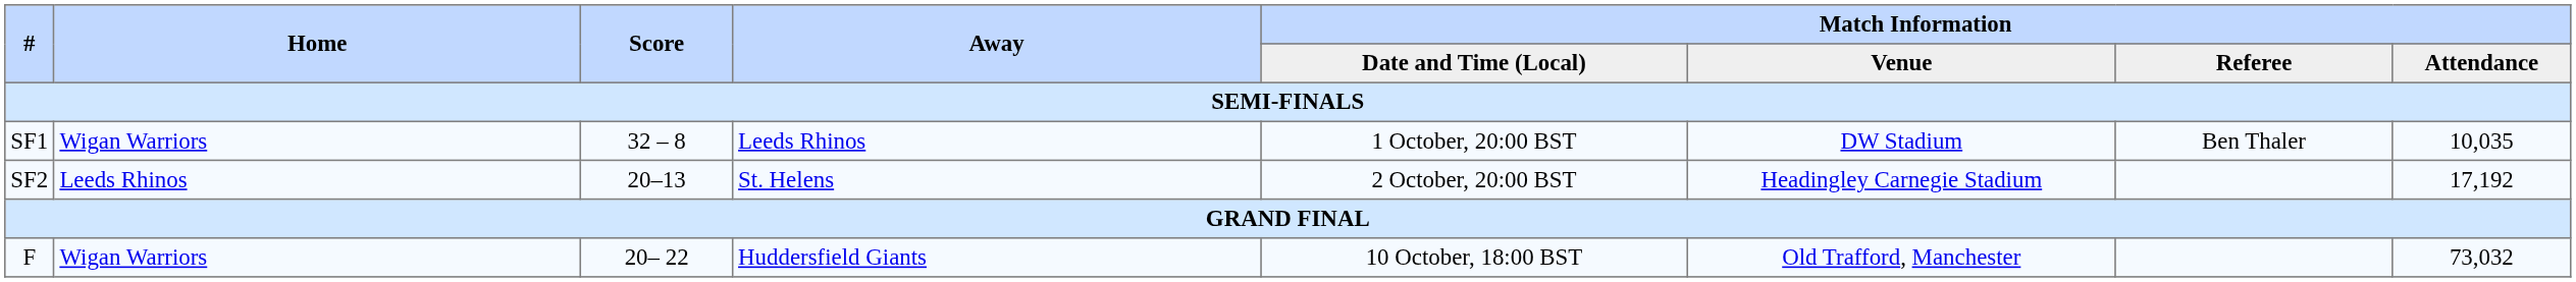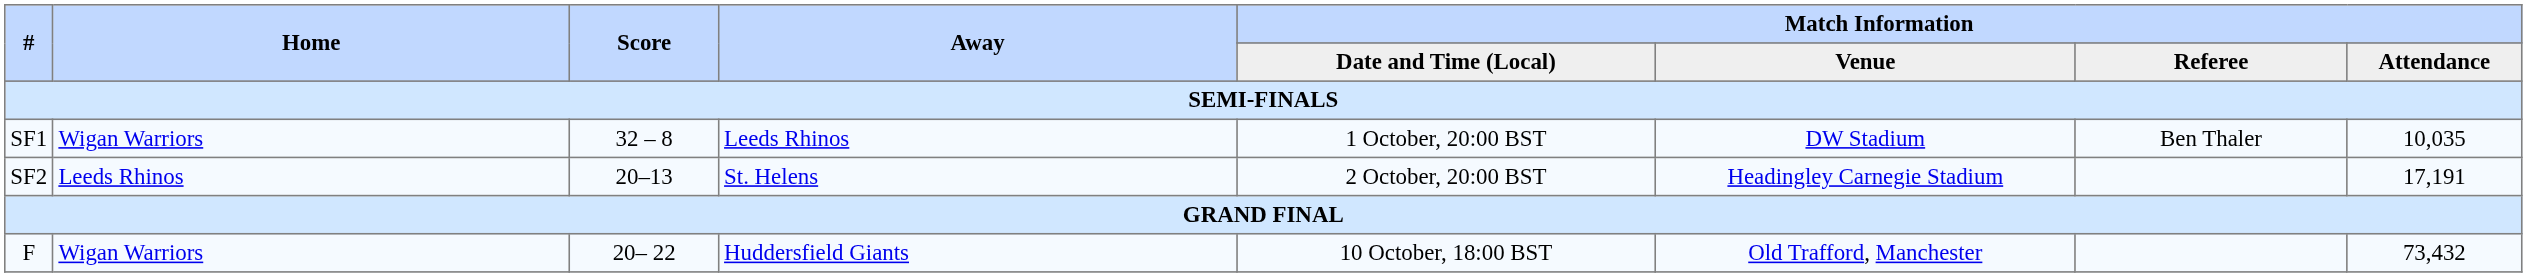SF2 | Match Information / Attendance: 17,192 -> 17,191
F | Match Information / Attendance: 73,032 -> 73,432
